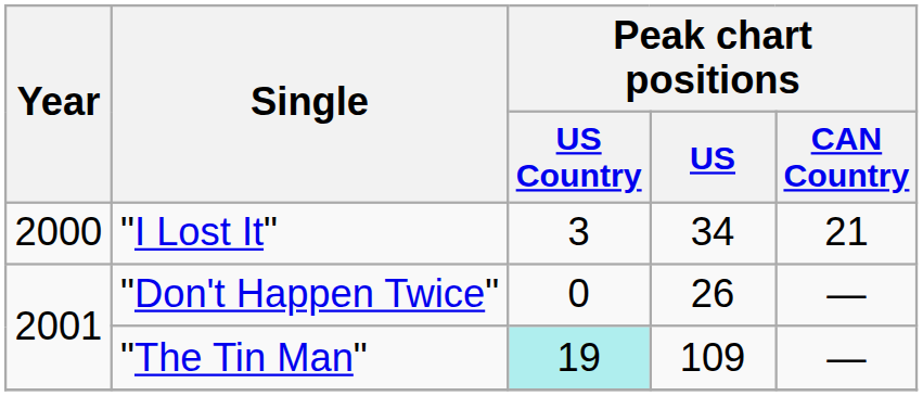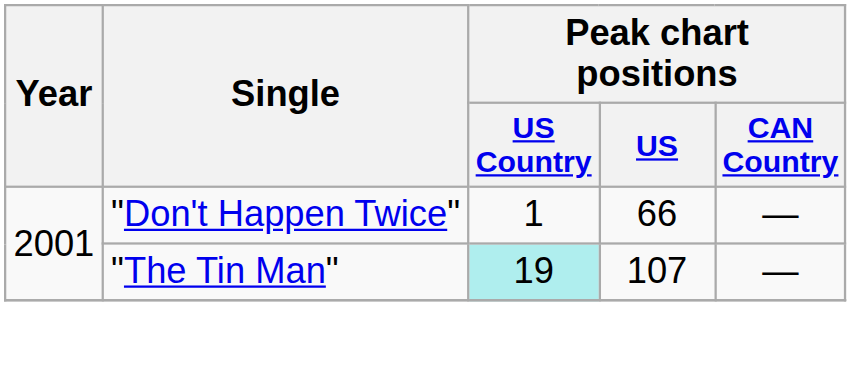- row: 2000 | "I Lost It" | 3 | 34 | 21
"Don't Happen Twice" | Peak chart positions / US Country: 0 -> 1
"Don't Happen Twice" | Peak chart positions / US: 26 -> 66
"The Tin Man" | Peak chart positions / US: 109 -> 107
